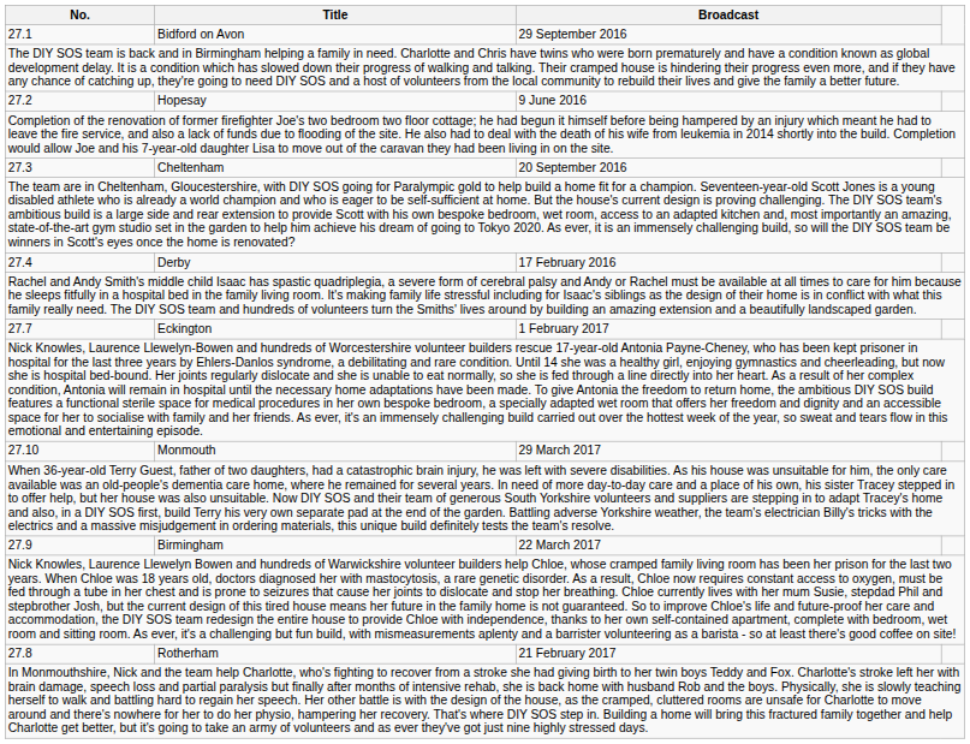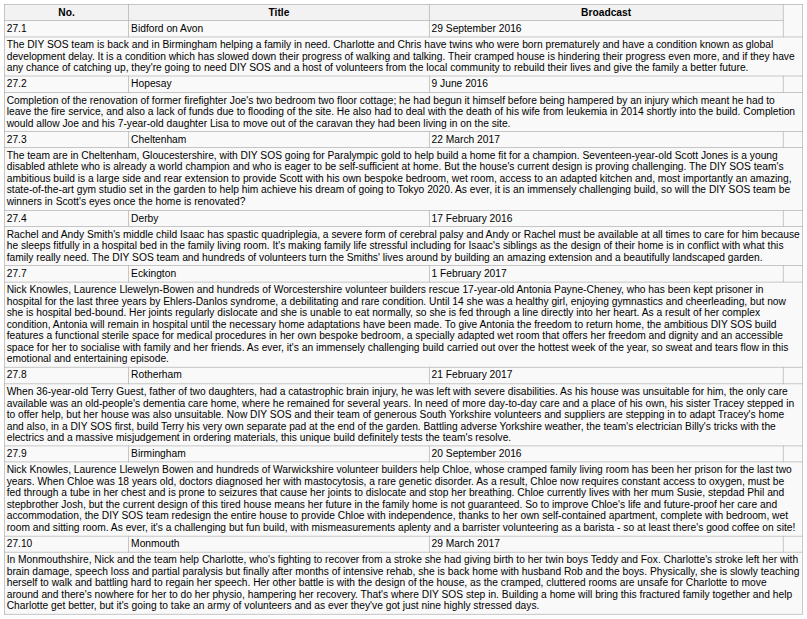27.3 | Broadcast: 20 September 2016 -> 22 March 2017
rows swapped: 27.8 <-> 27.10
27.9 | Broadcast: 22 March 2017 -> 20 September 2016
